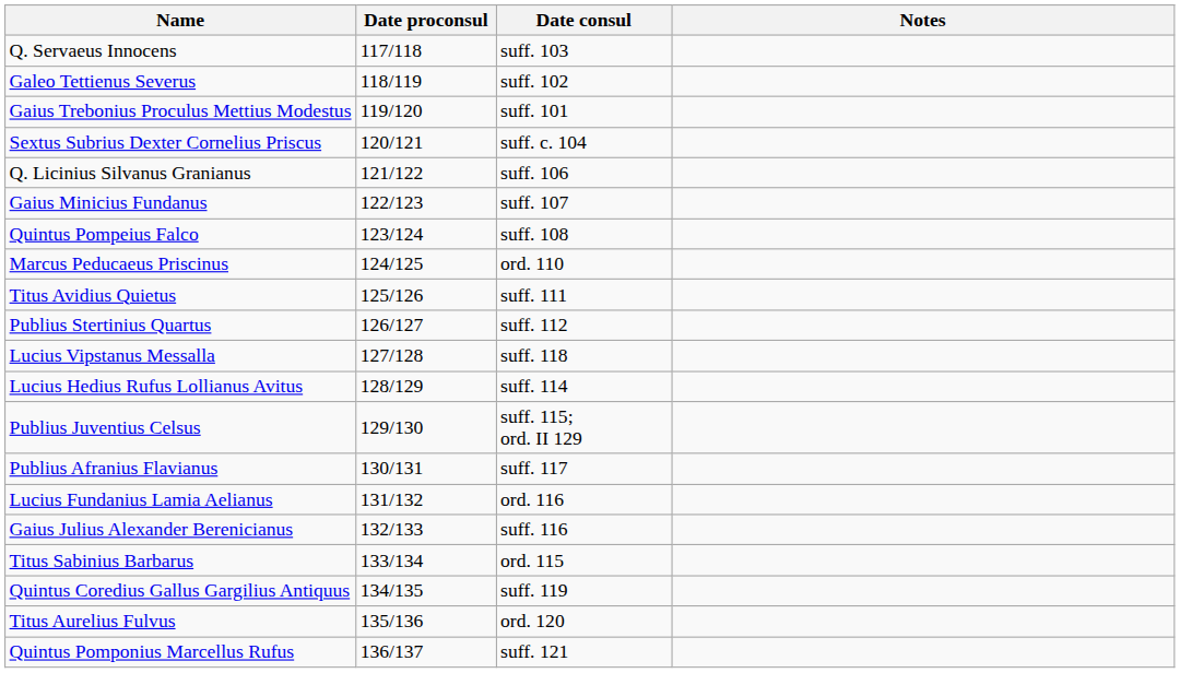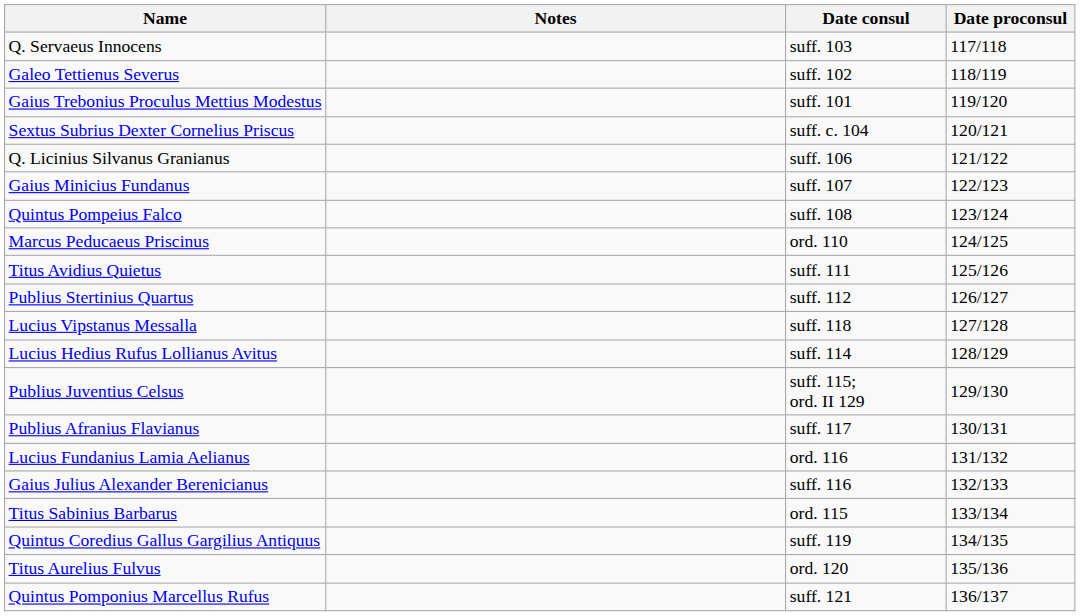columns swapped: Date proconsul <-> Notes
